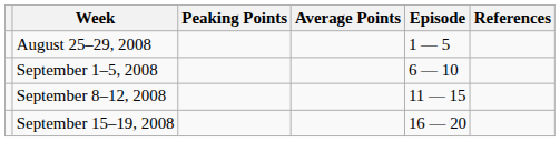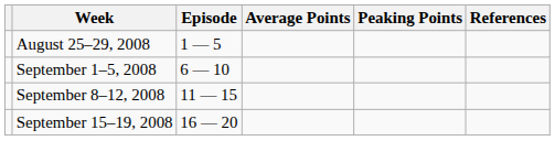columns swapped: Episode <-> Peaking Points
